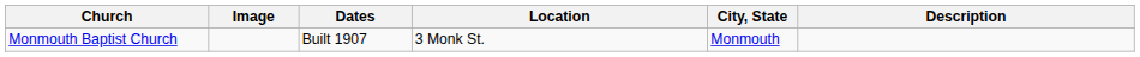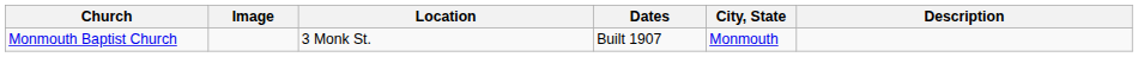columns swapped: Dates <-> Location
